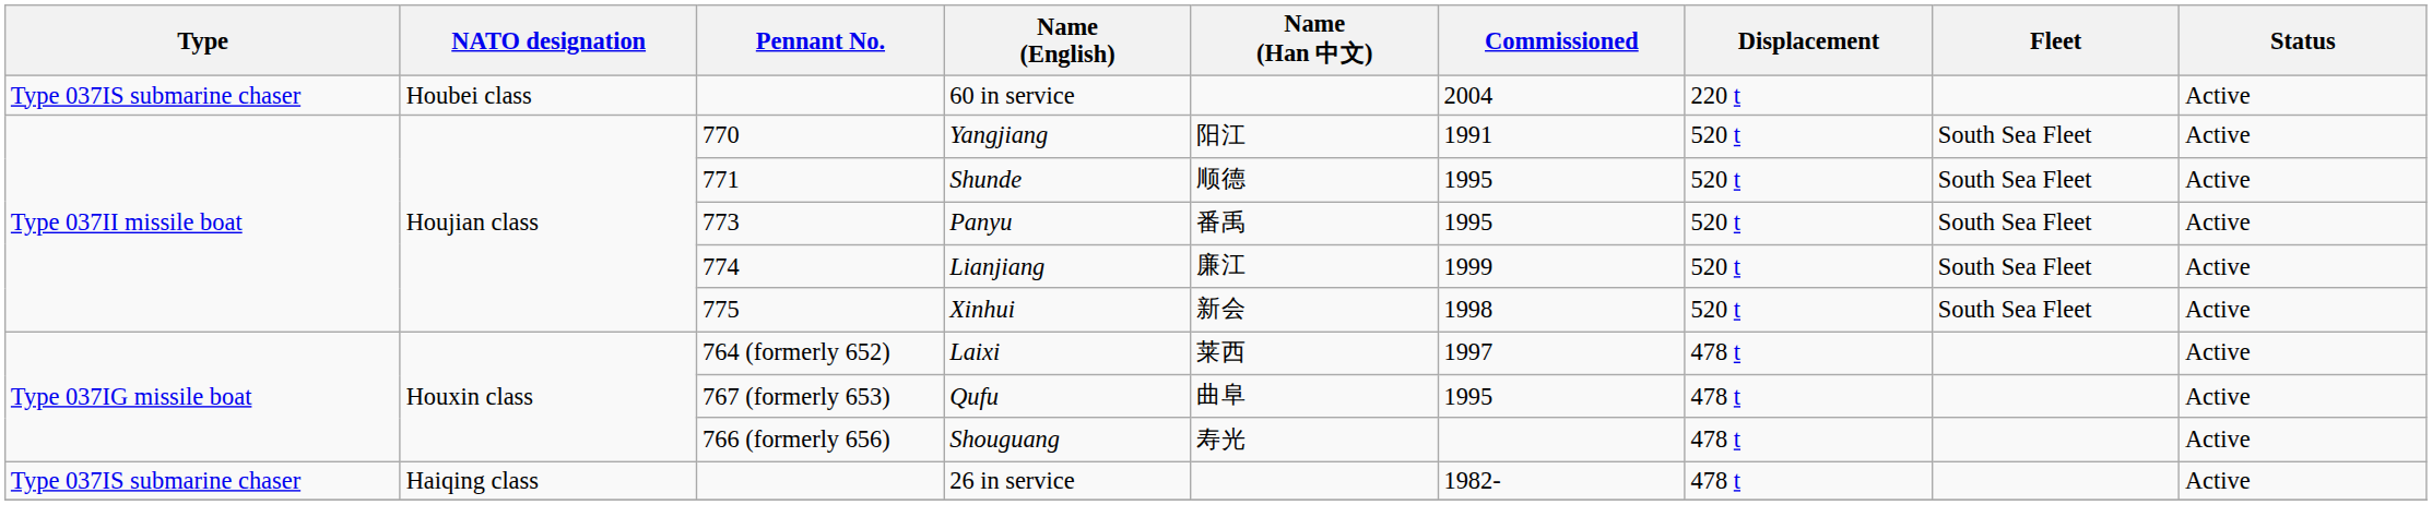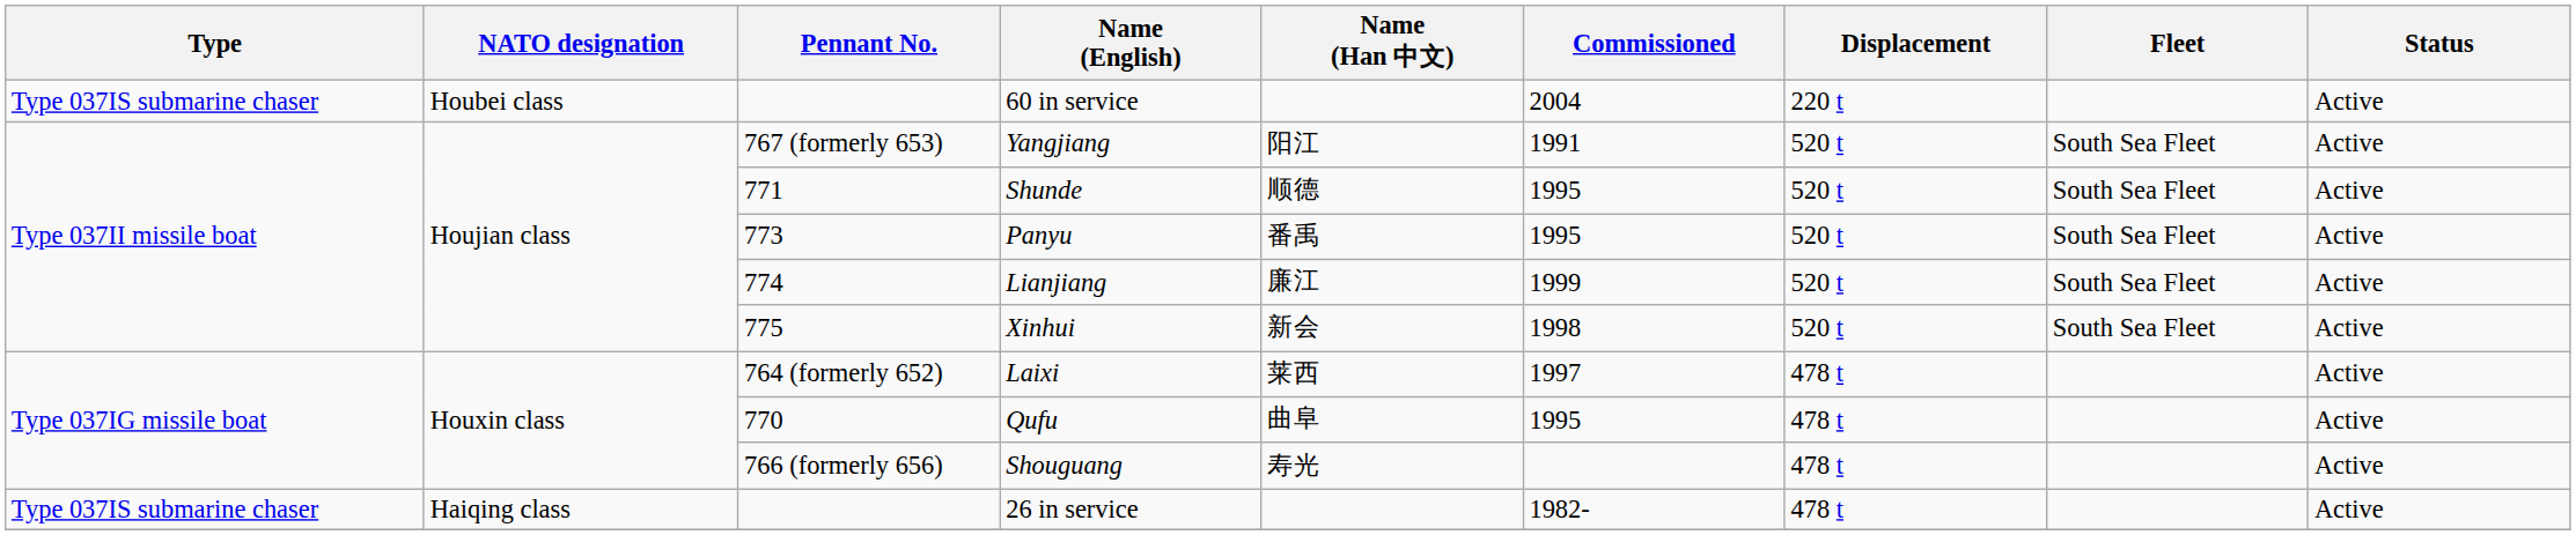Yangjiang | Pennant No.: 770 -> 767 (formerly 653)
Qufu | Pennant No.: 767 (formerly 653) -> 770
